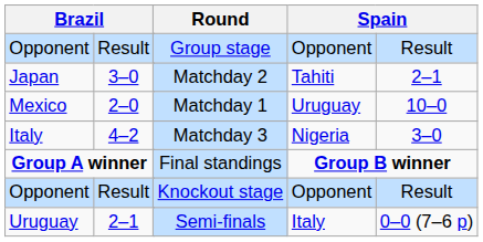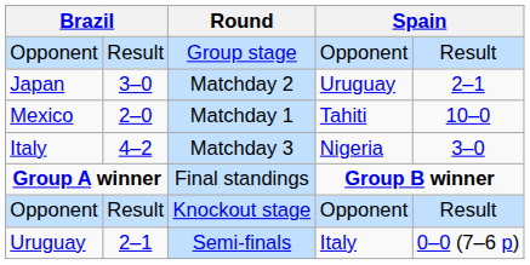Japan | column 6: Tahiti -> Uruguay
Mexico | column 6: Uruguay -> Tahiti
